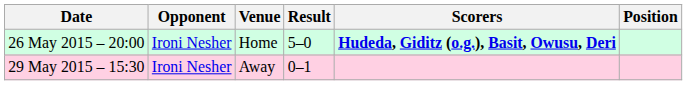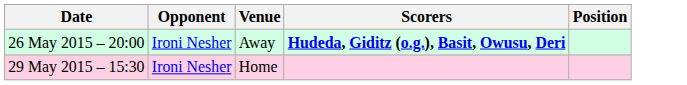- column: Result | 5–0 | 0–1
26 May 2015 – 20:00 | Venue: Home -> Away
29 May 2015 – 15:30 | Venue: Away -> Home
